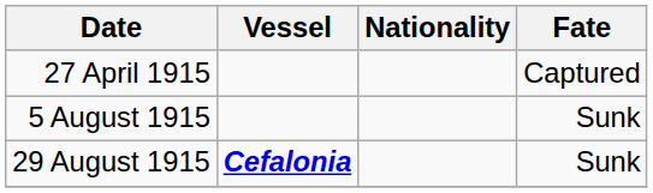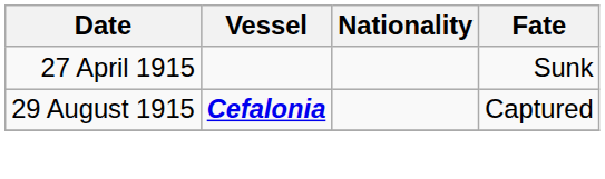27 April 1915 | Fate: Captured -> Sunk
- row: 5 August 1915 | Sunk
29 August 1915 | Fate: Sunk -> Captured
